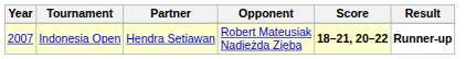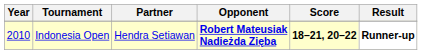Indonesia Open | Year: 2007 -> 2010
Indonesia Open | Opponent: normal -> bold
